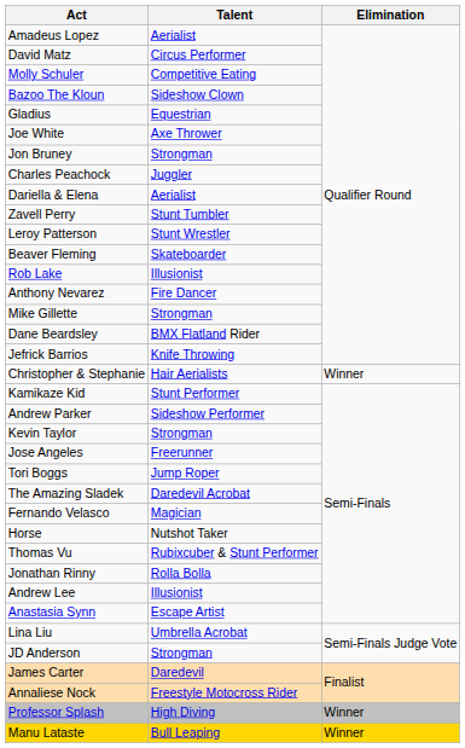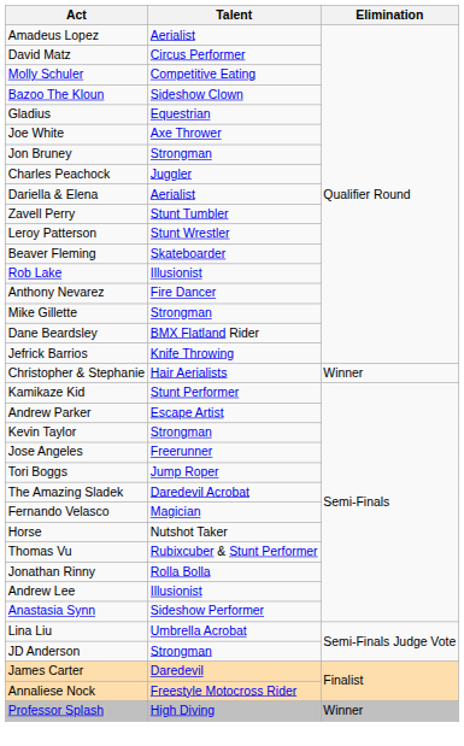Andrew Parker | Talent: Sideshow Performer -> Escape Artist
Anastasia Synn | Talent: Escape Artist -> Sideshow Performer
- row: Manu Lataste | Bull Leaping | Winner
